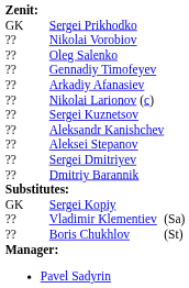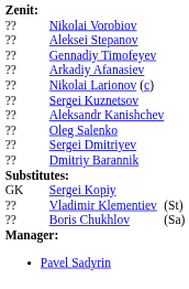- row: GK | Sergei Prikhodko
rows swapped: Aleksei Stepanov <-> Oleg Salenko
Vladimir Klementiev | column 5: (Sa) -> (St)
Boris Chukhlov | column 5: (St) -> (Sa)
